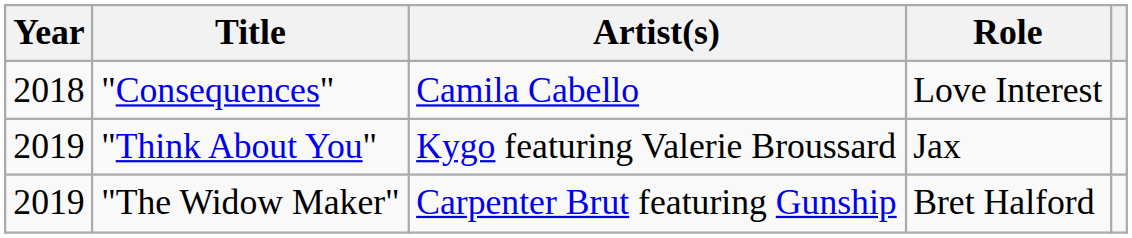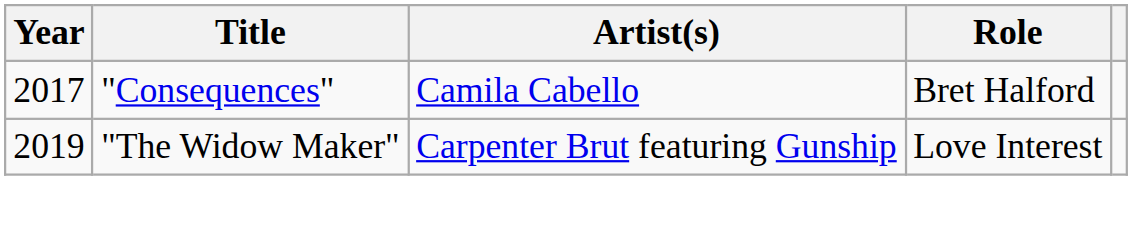"Consequences" | Year: 2018 -> 2017
"Consequences" | Role: Love Interest -> Bret Halford
- row: 2019 | "Think About You" | Kygo featuring Valerie Broussard | Jax
"The Widow Maker" | Role: Bret Halford -> Love Interest
